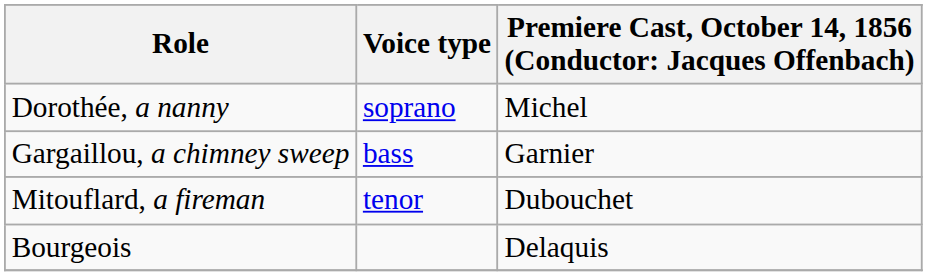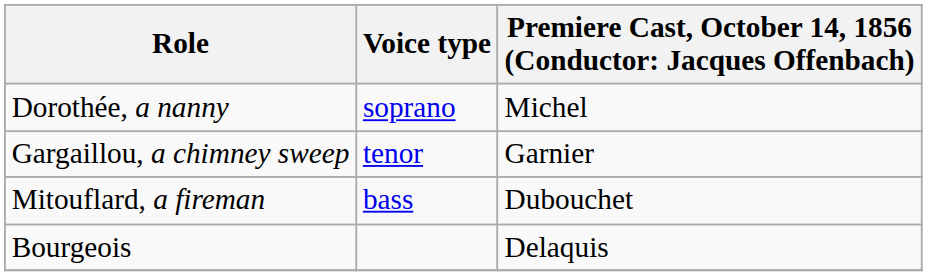Gargaillou, a chimney sweep | Voice type: bass -> tenor
Mitouflard, a fireman | Voice type: tenor -> bass
